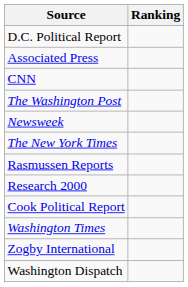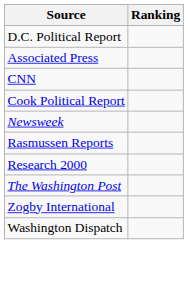rows swapped: Cook Political Report <-> The Washington Post
- row: The New York Times
- row: Washington Times
